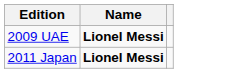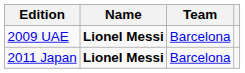+ column: Team | Barcelona | Barcelona
